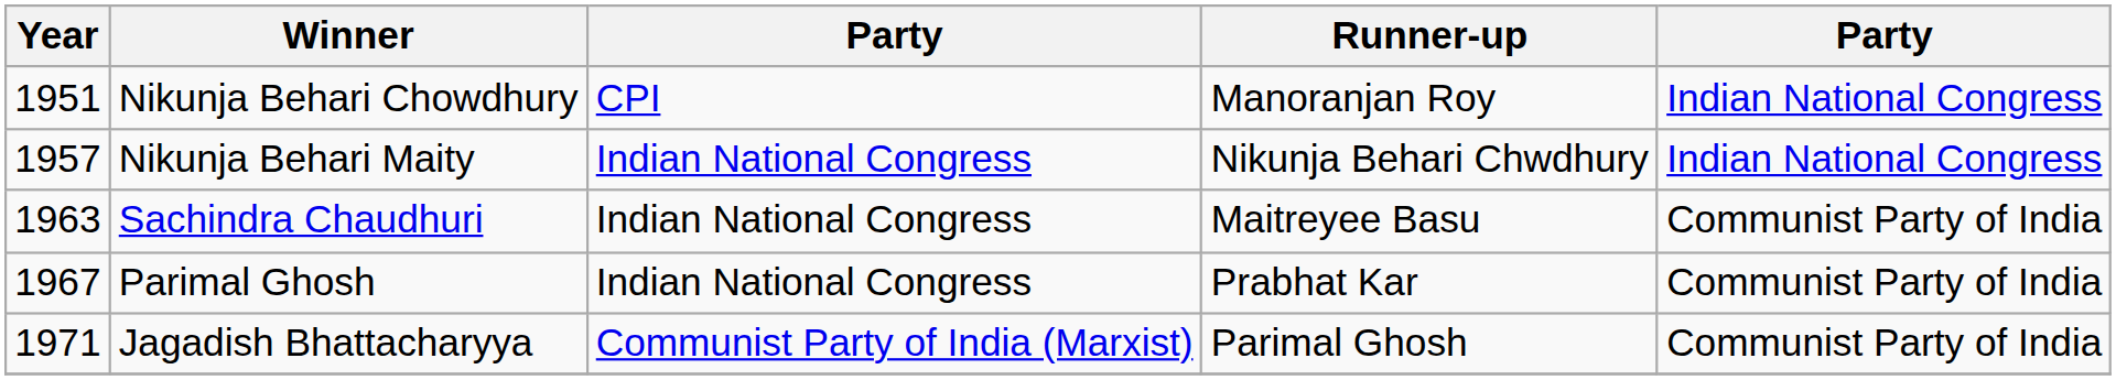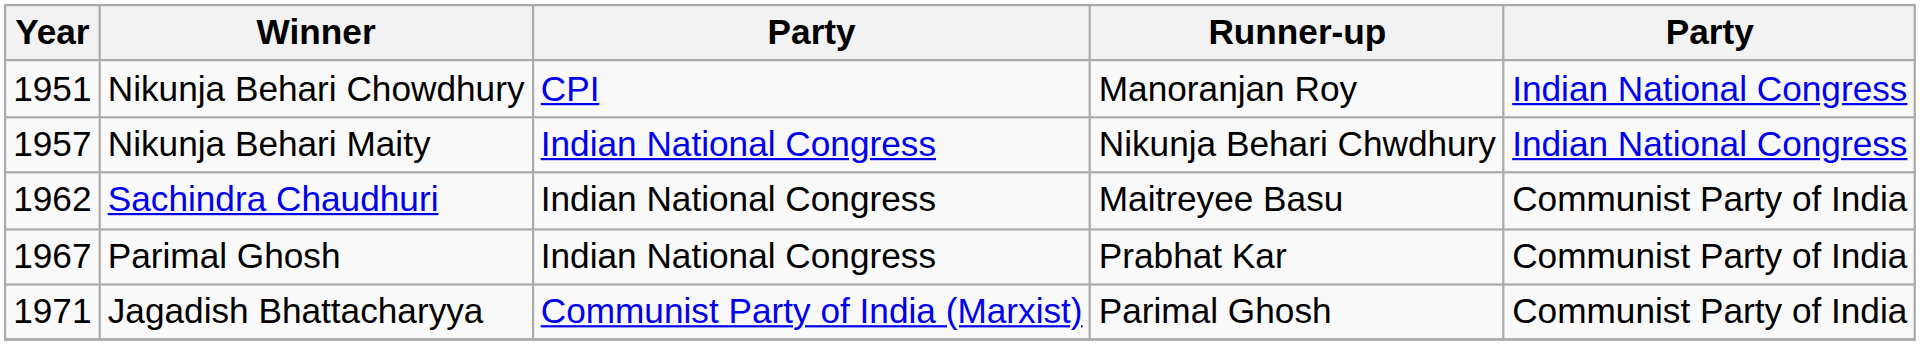Sachindra Chaudhuri | Year: 1963 -> 1962
